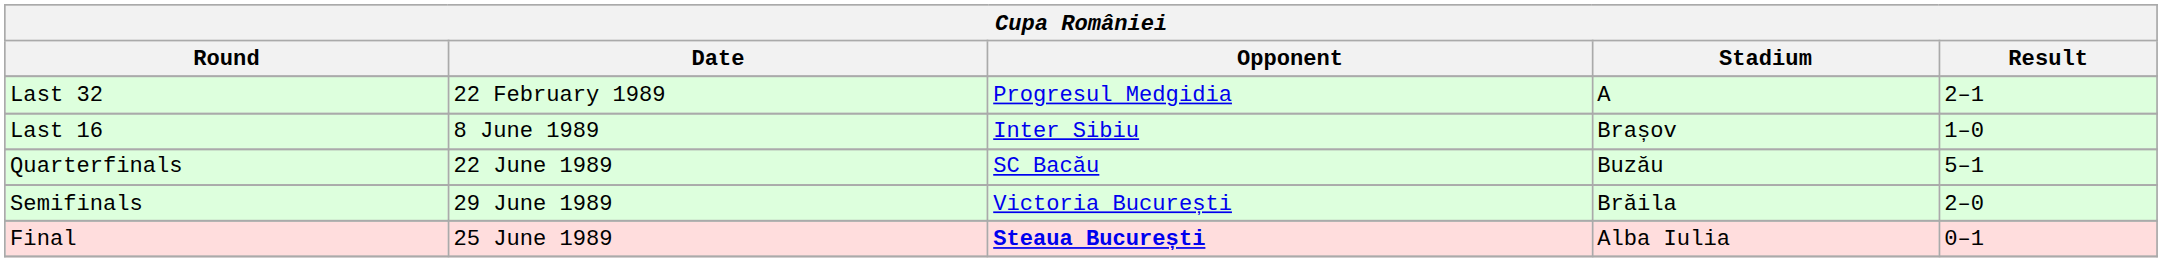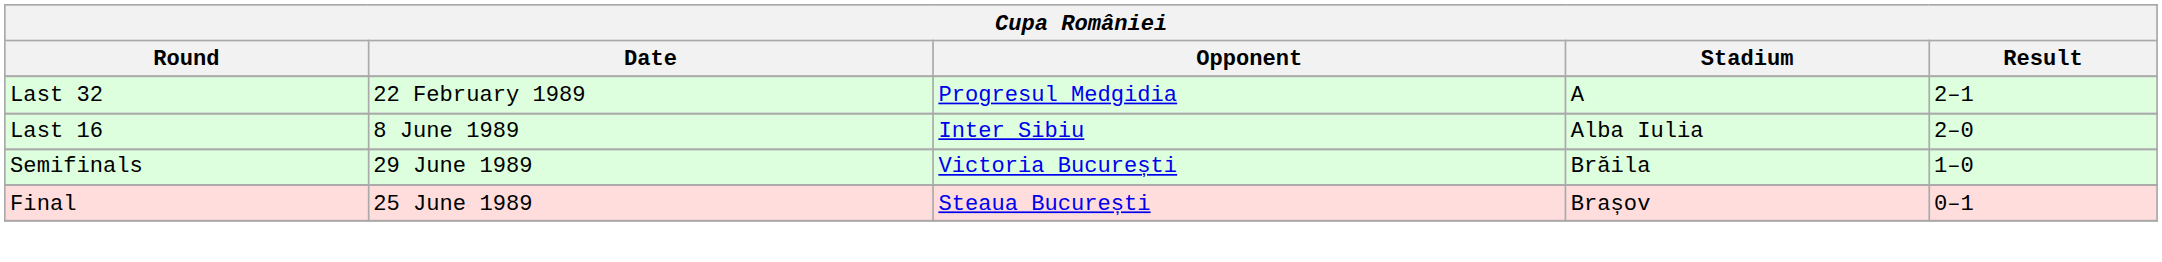Last 16 | Stadium: Brașov -> Alba Iulia
Last 16 | Result: 1–0 -> 2–0
- row: Quarterfinals | 22 June 1989 | SC Bacău | Buzău | 5–1
Semifinals | Result: 2–0 -> 1–0
Final | Opponent: bold -> normal
Final | Stadium: Alba Iulia -> Brașov
